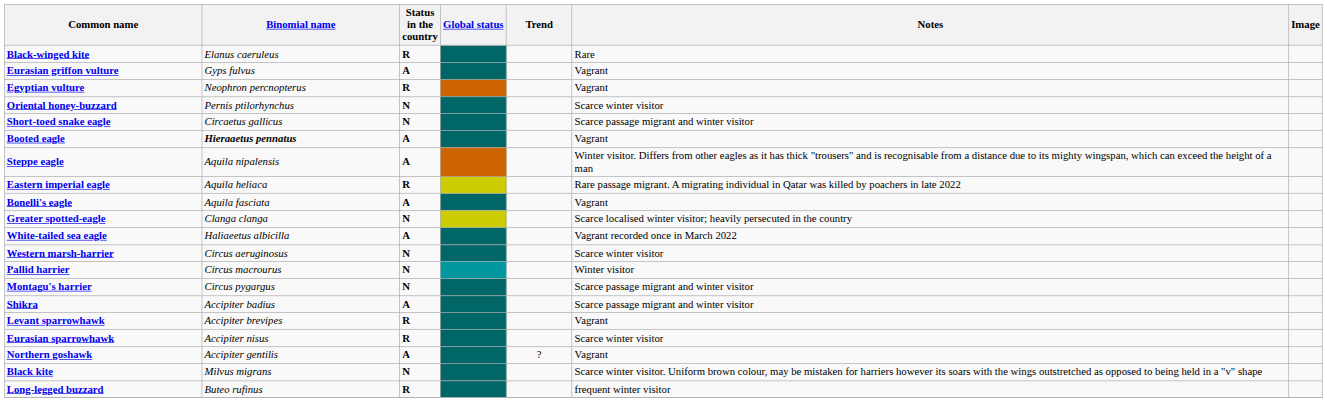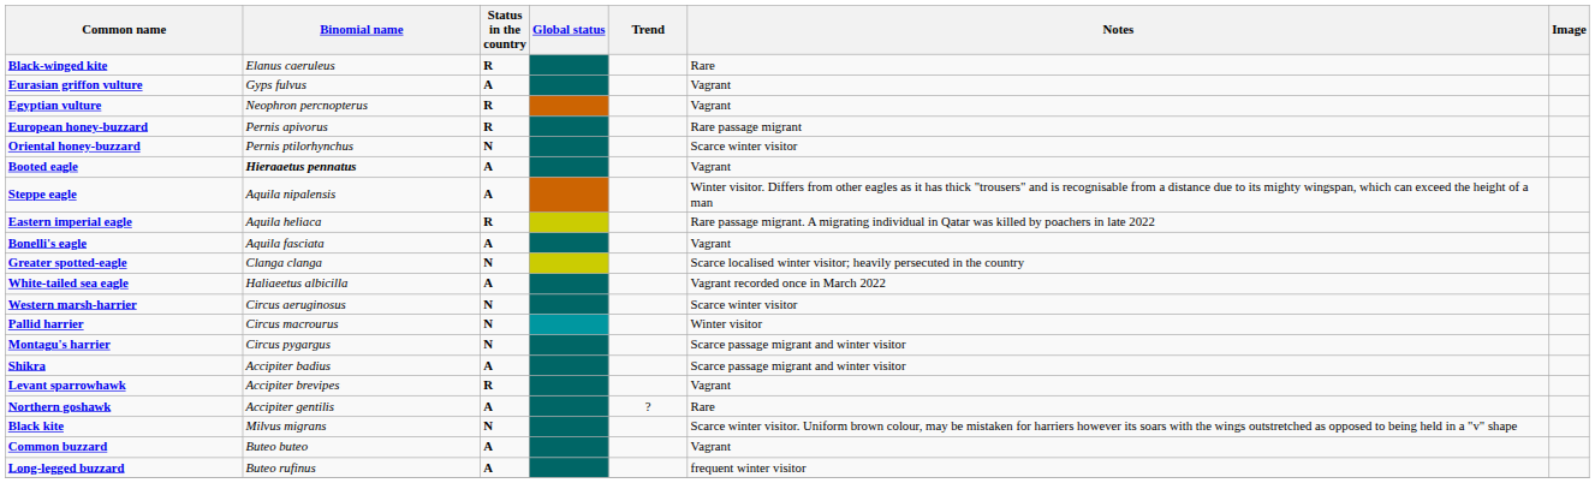+ row: European honey-buzzard | Pernis apivorus | R | Rare passage migrant
- row: Short-toed snake eagle | Circaetus gallicus | N | Scarce passage migrant and winter visitor
- row: Eurasian sparrowhawk | Accipiter nisus | R | Scarce winter visitor
Northern goshawk | Notes: Vagrant -> Rare
+ row: Common buzzard | Buteo buteo | A | Vagrant
Long-legged buzzard | Status in the country: R -> A
